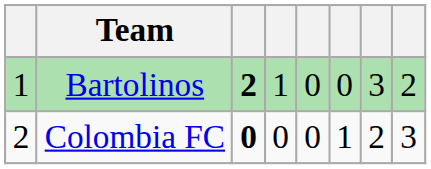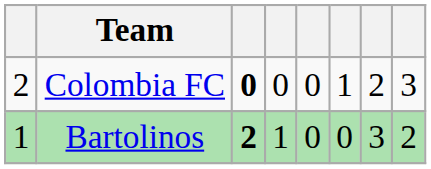rows swapped: Bartolinos <-> Colombia FC
